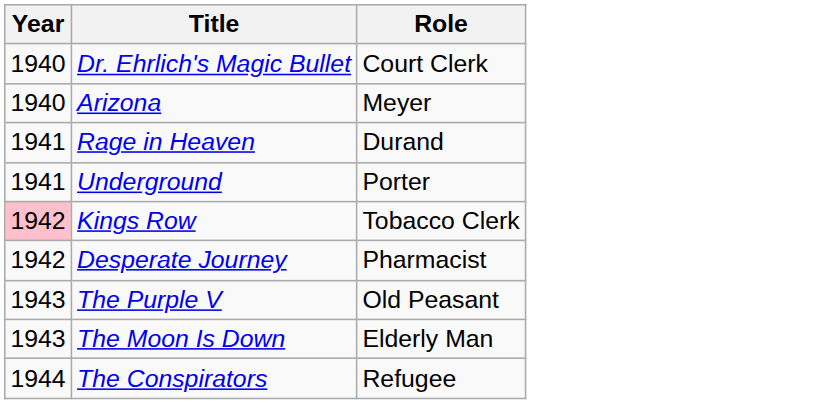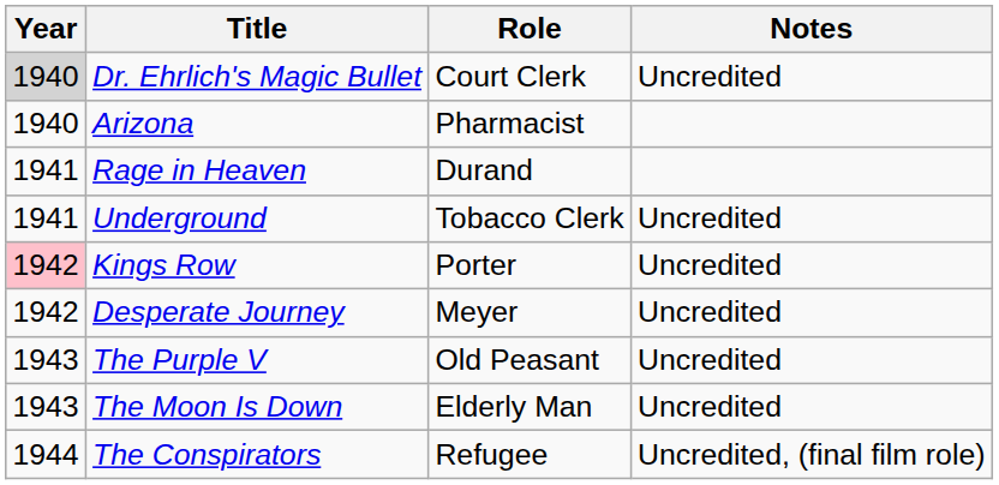+ column: Notes | Uncredited | Uncredited | Uncredited | Uncredited | Uncredited | Uncredited | Uncredited, (final film role)
Dr. Ehrlich's Magic Bullet | Year: no background -> lightgrey background
Arizona | Role: Meyer -> Pharmacist
Underground | Role: Porter -> Tobacco Clerk
Kings Row | Role: Tobacco Clerk -> Porter
Desperate Journey | Role: Pharmacist -> Meyer
